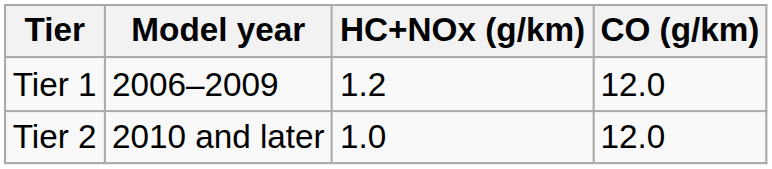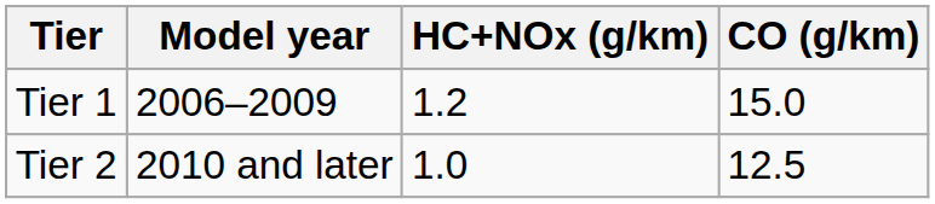Tier 1 | CO (g/km): 12.0 -> 15.0
Tier 2 | CO (g/km): 12.0 -> 12.5
